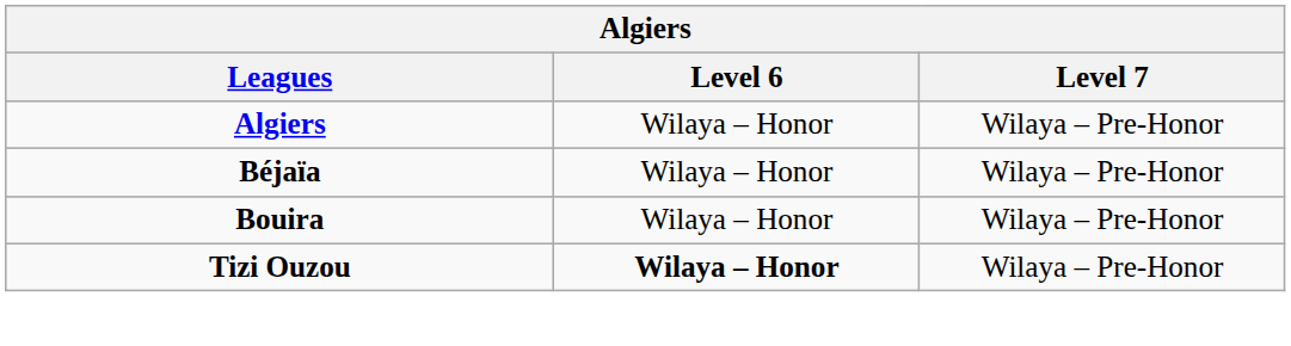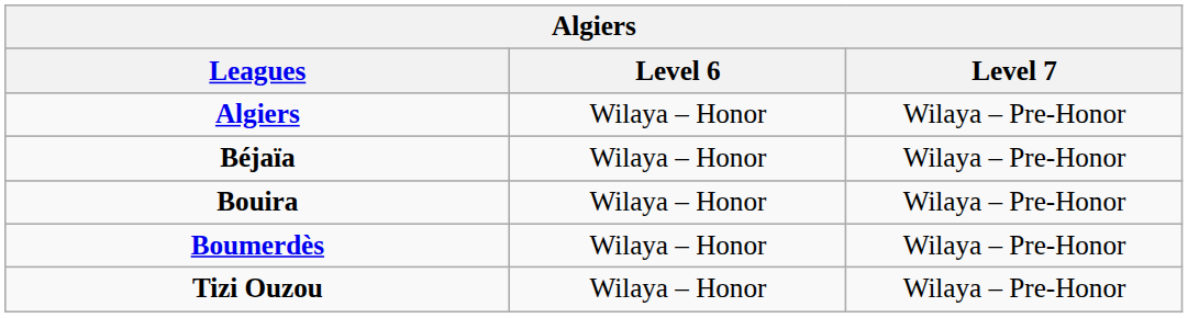+ row: Boumerdès | Wilaya – Honor | Wilaya – Pre-Honor
Tizi Ouzou | Level 6: bold -> normal
